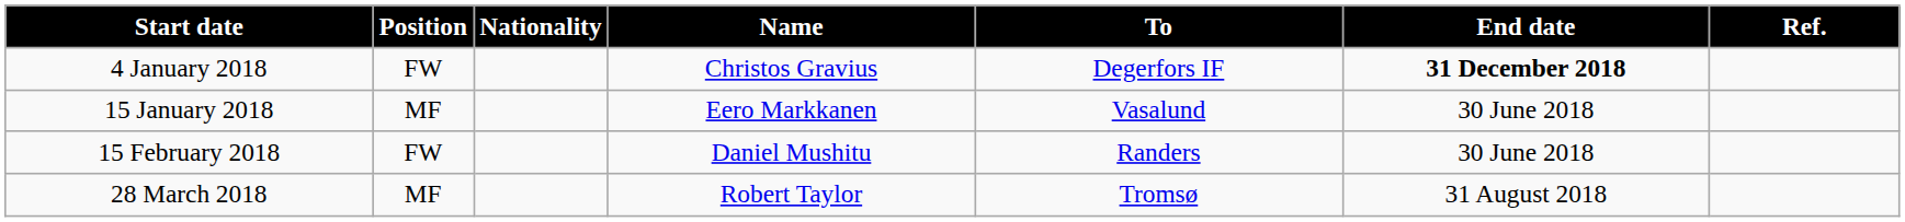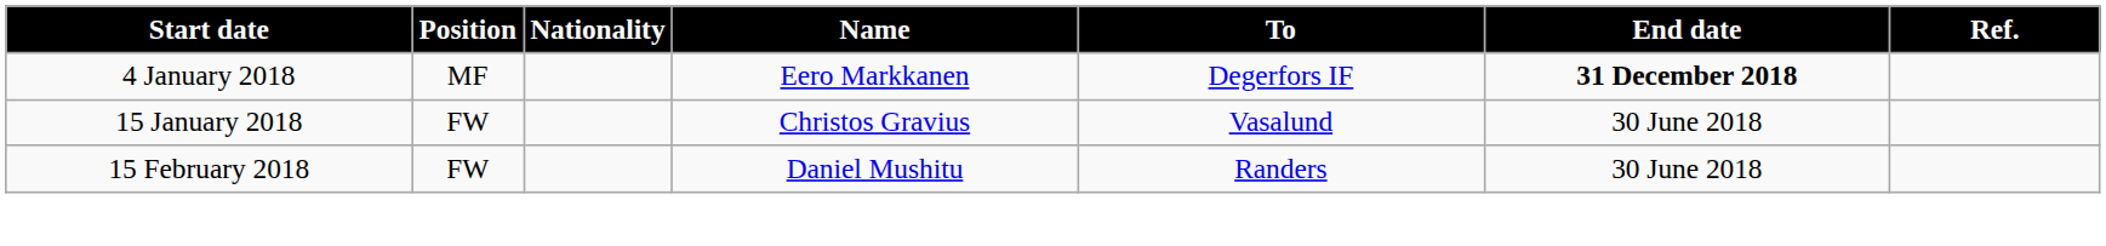4 January 2018 | Position: FW -> MF
4 January 2018 | Name: Christos Gravius -> Eero Markkanen
15 January 2018 | Position: MF -> FW
15 January 2018 | Name: Eero Markkanen -> Christos Gravius
- row: 28 March 2018 | MF | Robert Taylor | Tromsø | 31 August 2018
